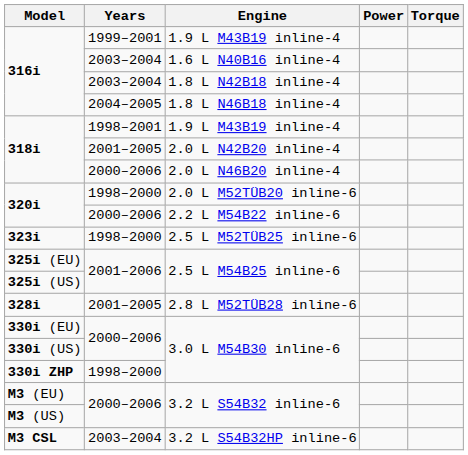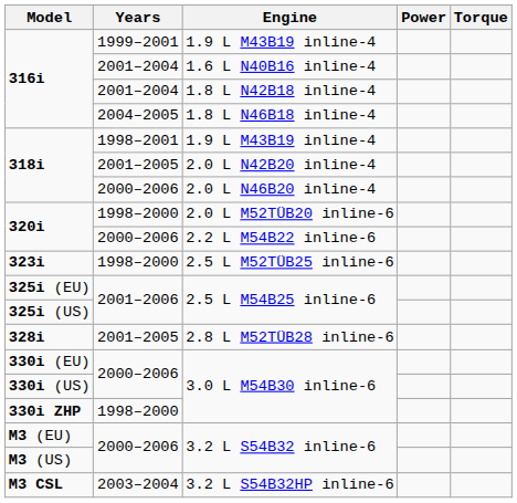1.6 L N40B16 inline-4 | Years: 2003–2004 -> 2001–2004
1.8 L N42B18 inline-4 | Years: 2003–2004 -> 2001–2004
